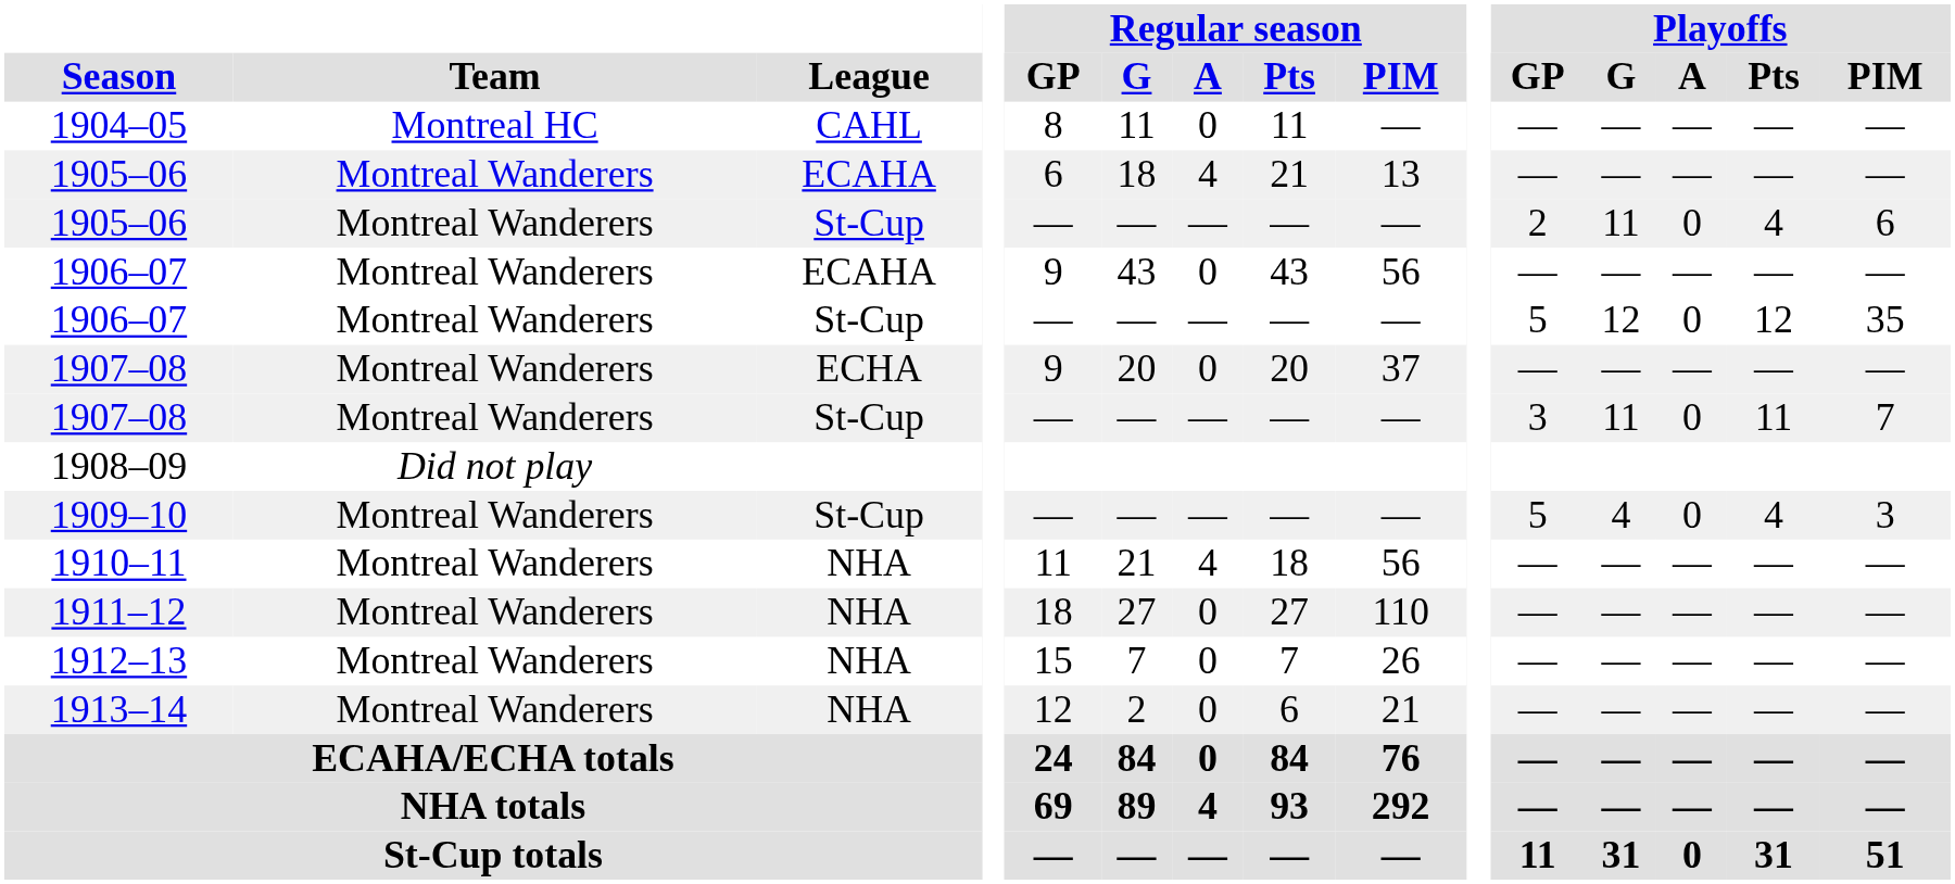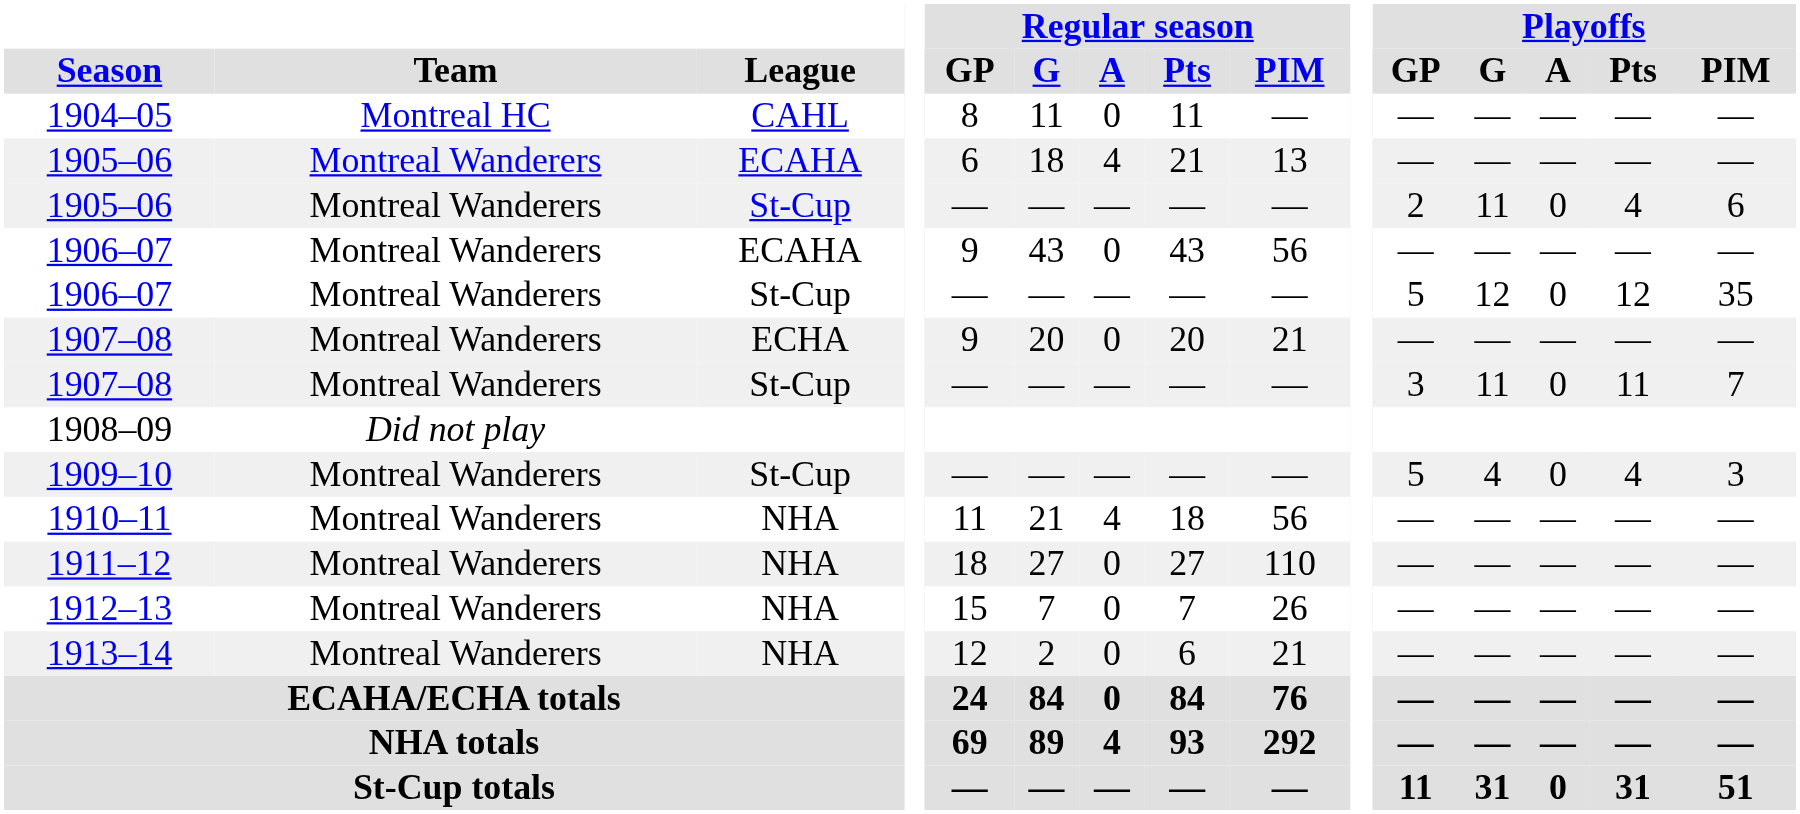1907–08 / ECHA | Regular season / PIM: 37 -> 21
